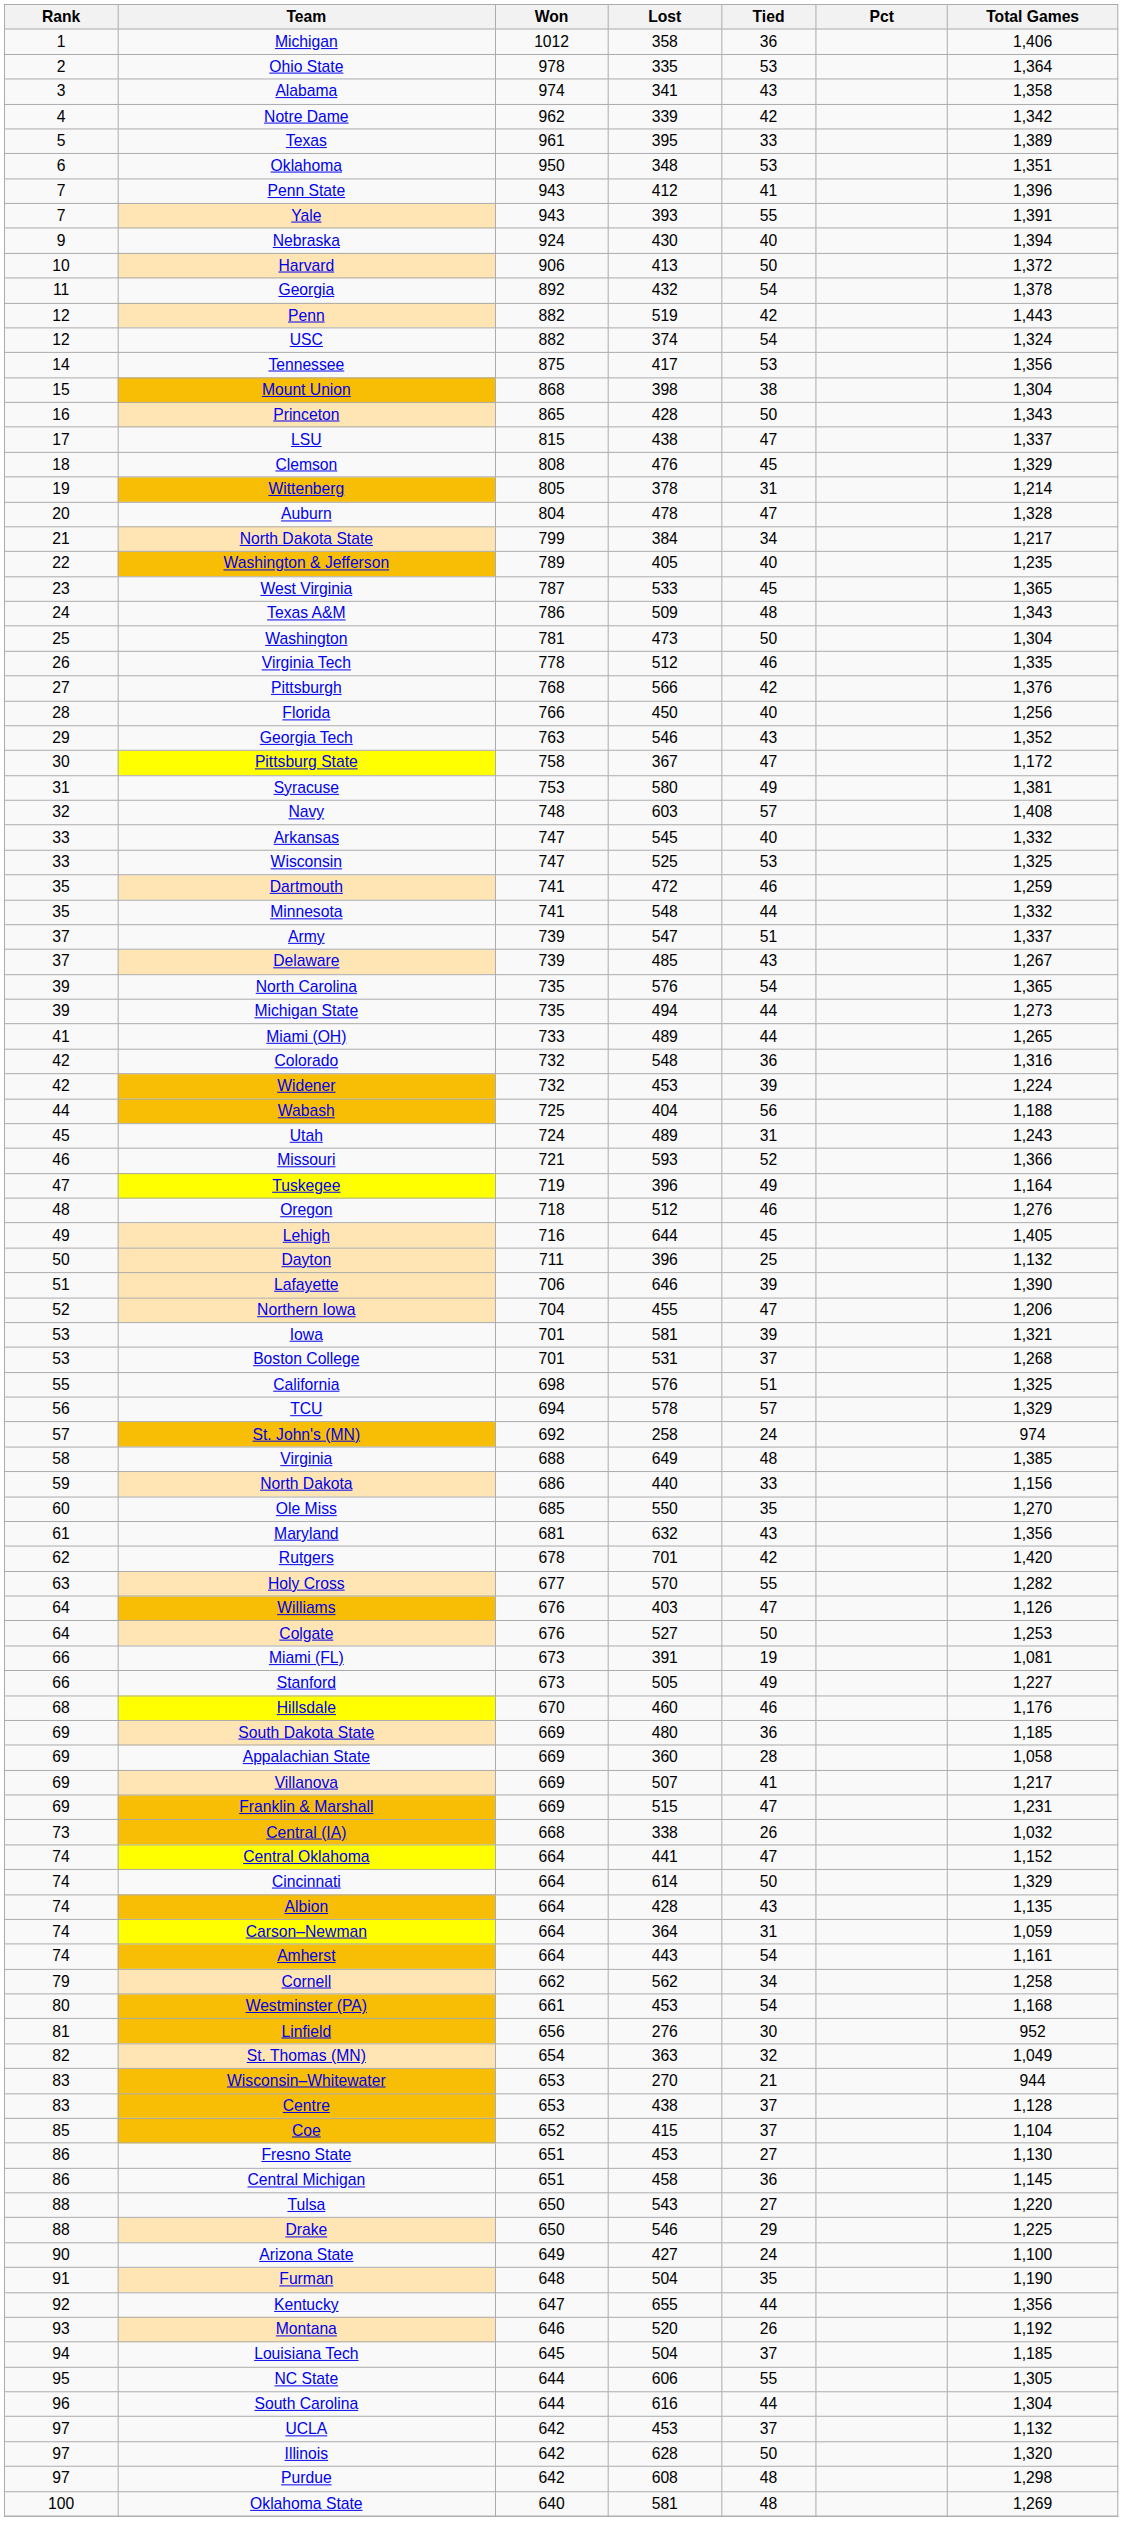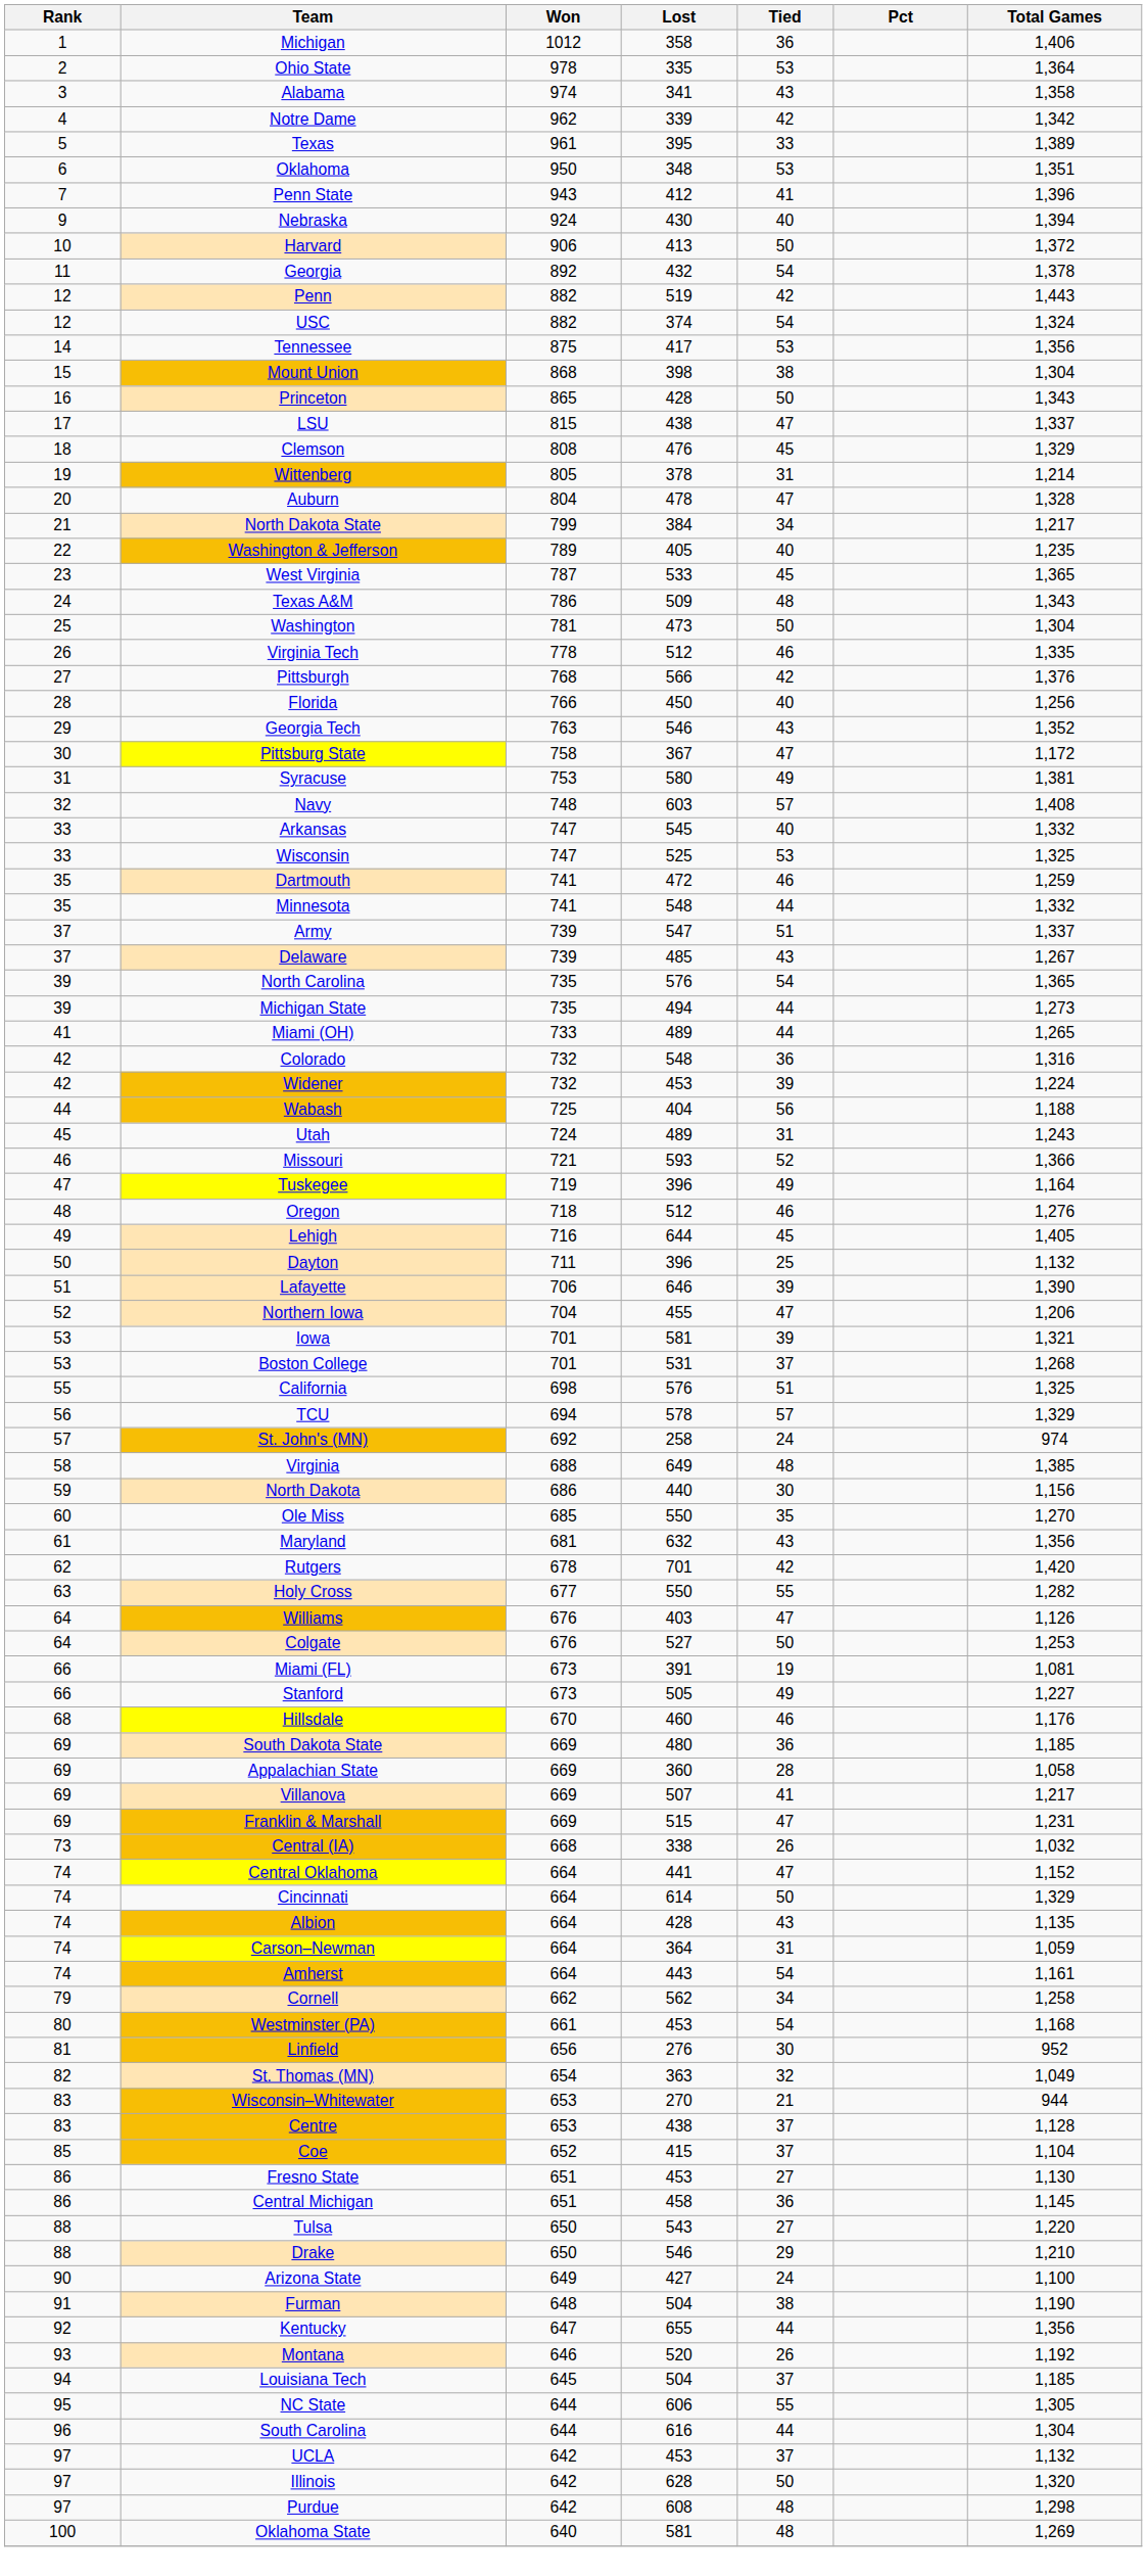- row: 7 | Yale | 943 | 393 | 55 | 1,391
North Dakota | Tied: 33 -> 30
Holy Cross | Lost: 570 -> 550
Drake | Total Games: 1,225 -> 1,210
Furman | Tied: 35 -> 38
